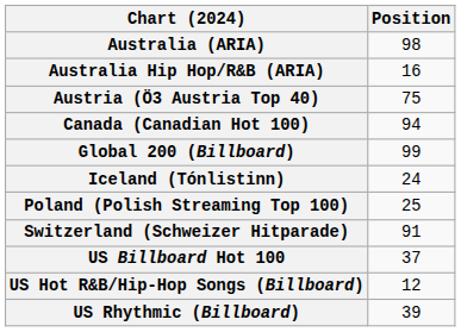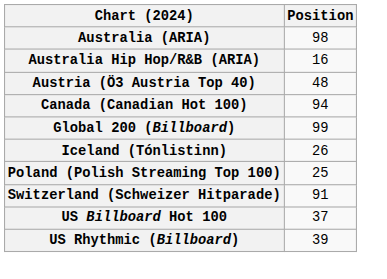Austria (Ö3 Austria Top 40) | Position: 75 -> 48
Iceland (Tónlistinn) | Position: 24 -> 26
- row: US Hot R&B/Hip-Hop Songs (Billboard) | 12
